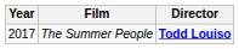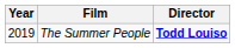The Summer People | Year: 2017 -> 2019
